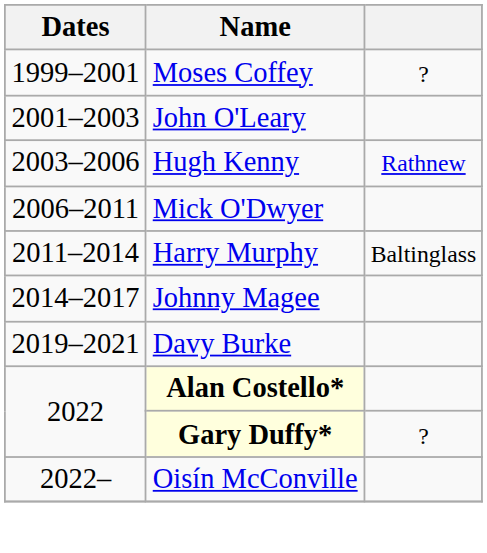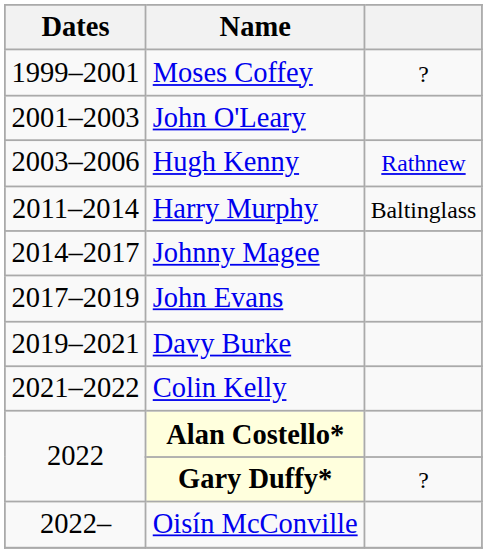- row: 2006–2011 | Mick O'Dwyer
+ row: 2017–2019 | John Evans
+ row: 2021–2022 | Colin Kelly
